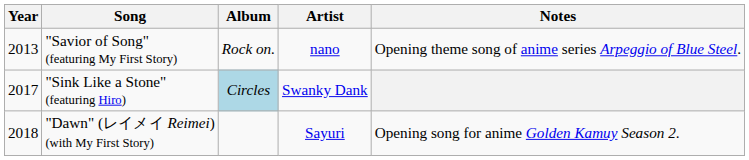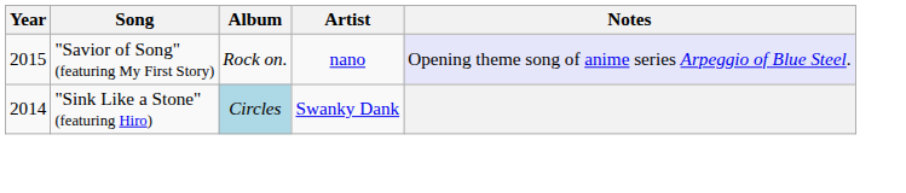"Savior of Song" (featuring My First Story) | Year: 2013 -> 2015
"Savior of Song" (featuring My First Story) | Notes: no background -> lavender background
"Sink Like a Stone" (featuring Hiro) | Year: 2017 -> 2014
- row: 2018 | "Dawn" (レイメイ Reimei) (with My First Story) | Sayuri | Opening song for anime Golden Kamuy Season 2.
